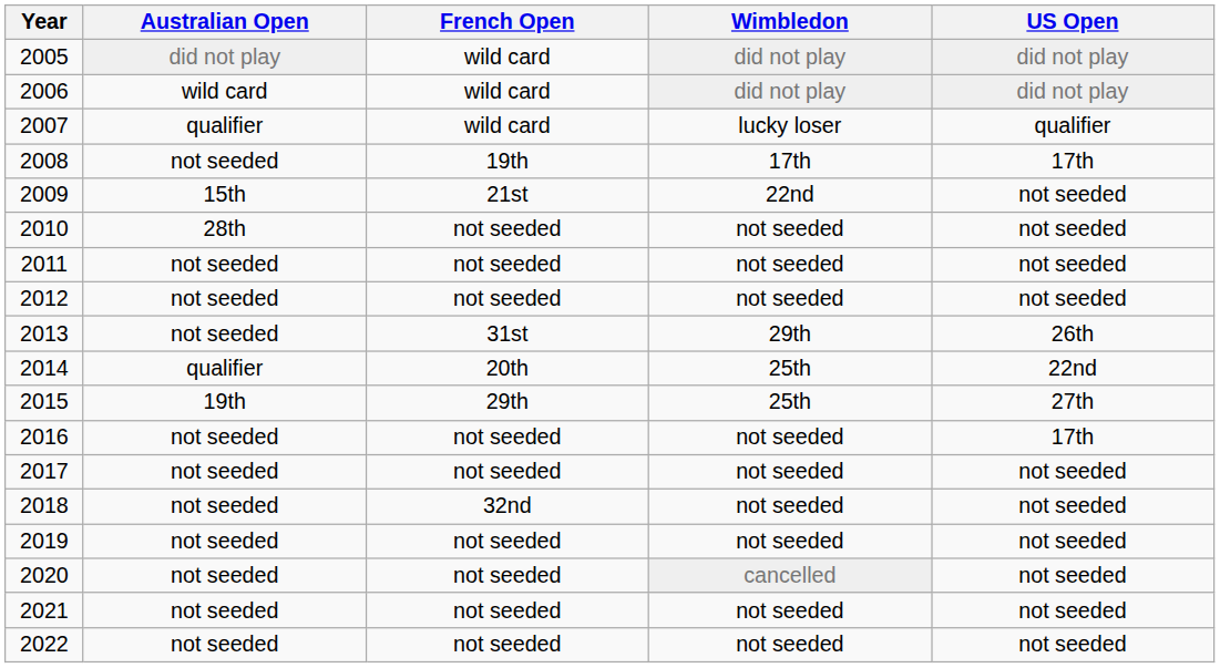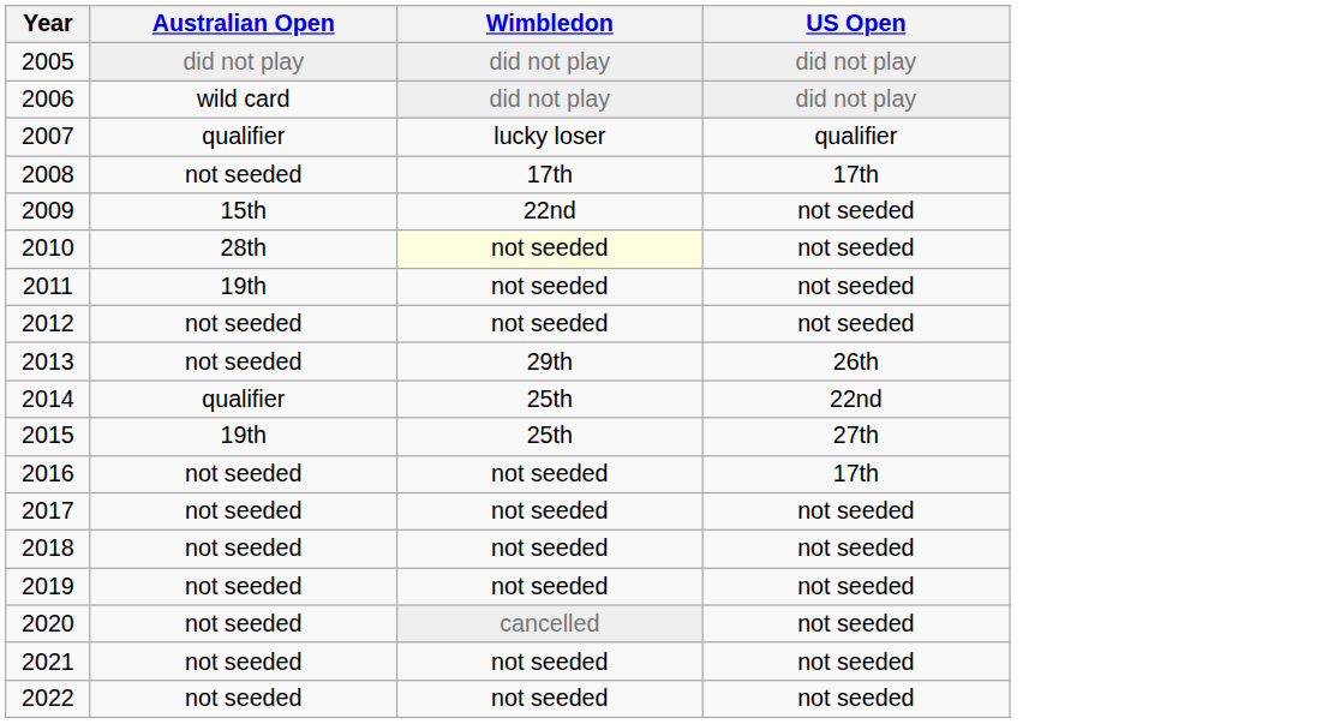- column: French Open | wild card | wild card | wild card | 19th | 21st | not seeded | not seeded | not seeded | 31st | 20th | 29th | not seeded | not seeded | 32nd | not seeded | not seeded | not seeded | not seeded
2010 | Wimbledon: no background -> lightyellow background
2011 | Australian Open: not seeded -> 19th
